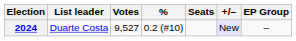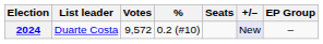2024 | Votes: 9,527 -> 9,572
